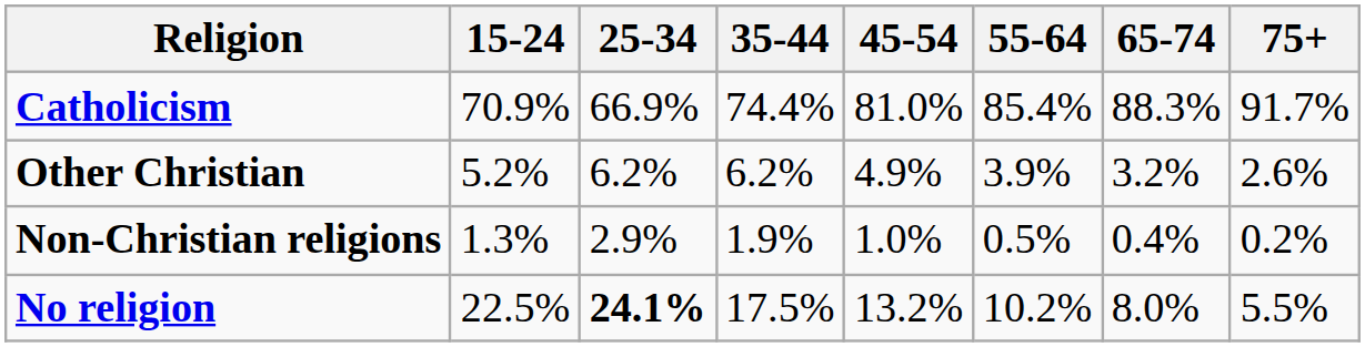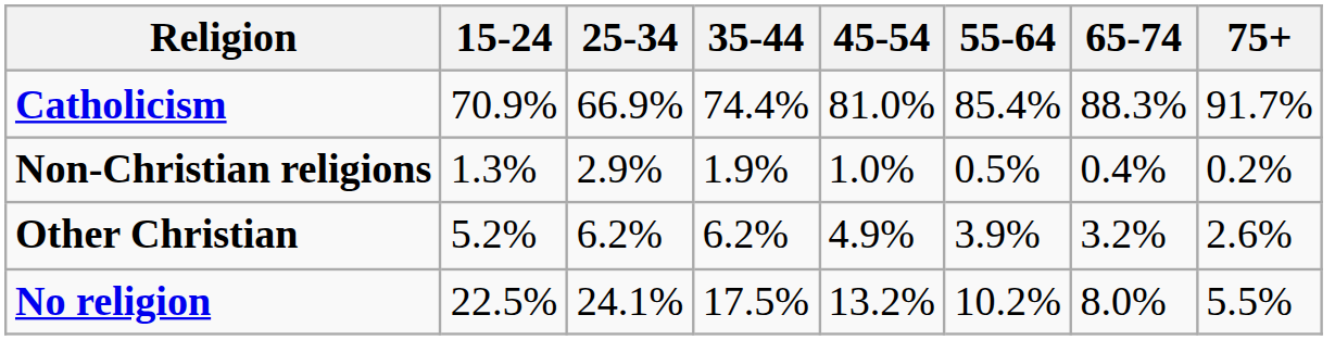rows swapped: Other Christian <-> Non-Christian religions
No religion | 25-34: bold -> normal
